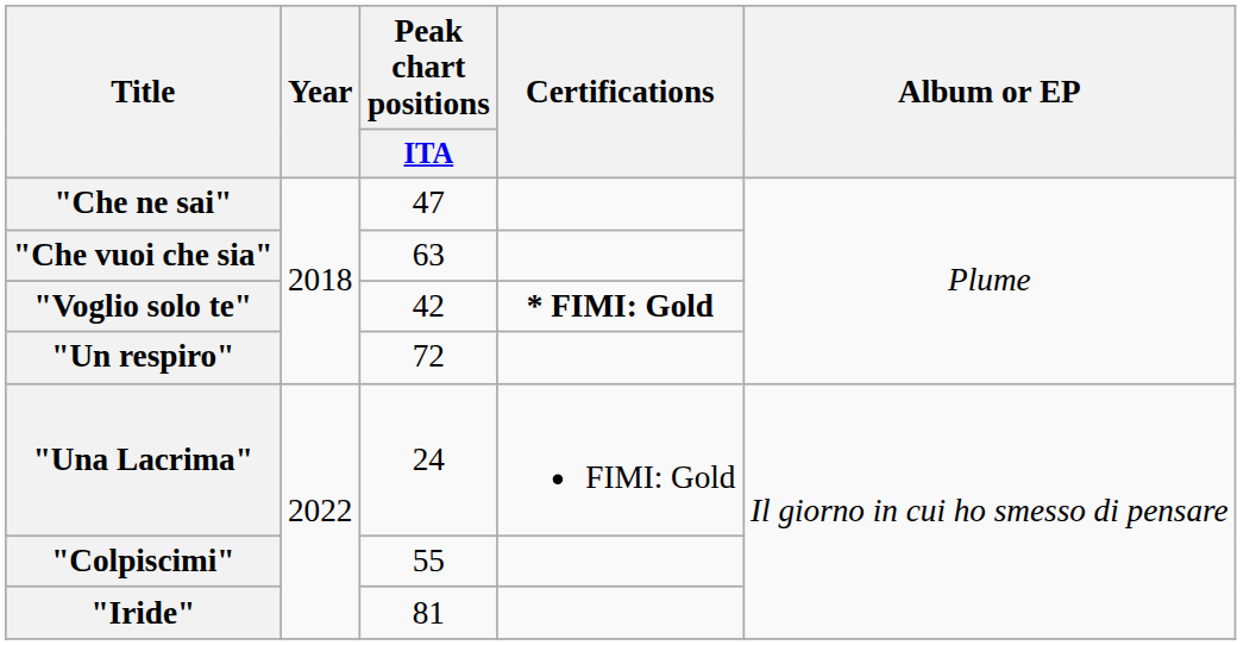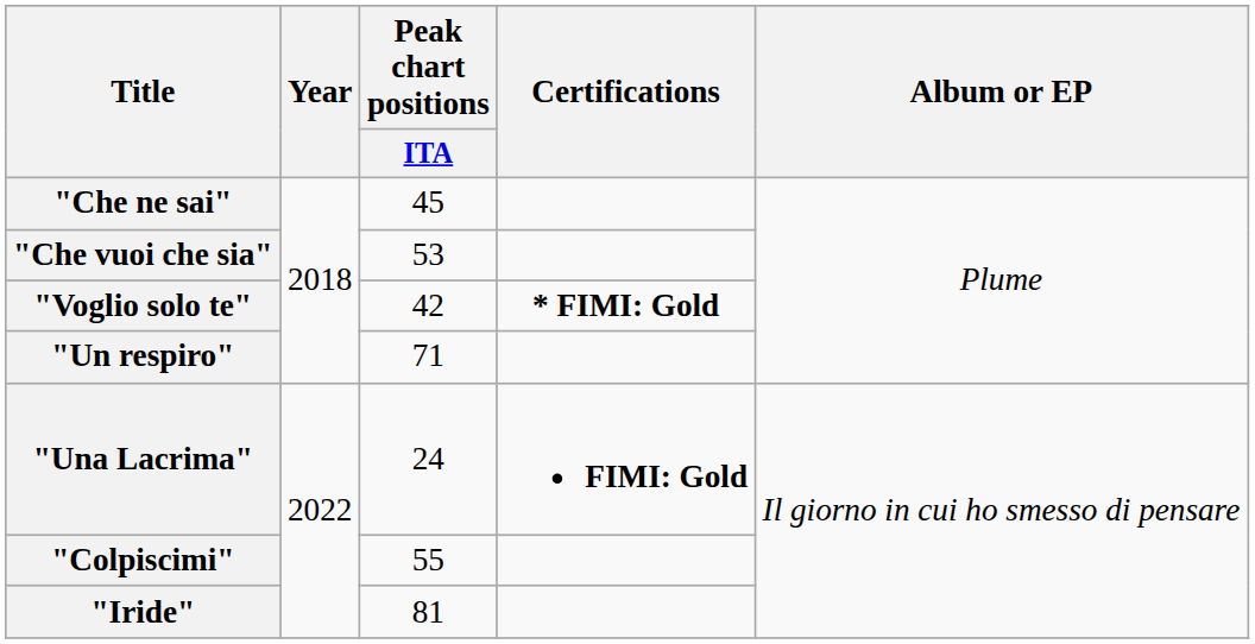"Che ne sai" | Peak chart positions / ITA: 47 -> 45
"Che vuoi che sia" | Peak chart positions / ITA: 63 -> 53
"Un respiro" | Peak chart positions / ITA: 72 -> 71
"Una Lacrima" | Certifications: normal -> bold
